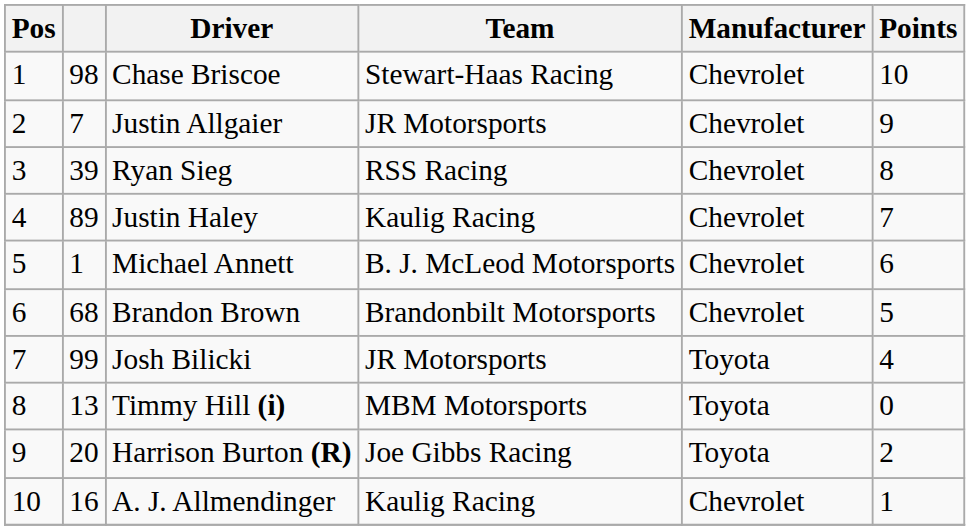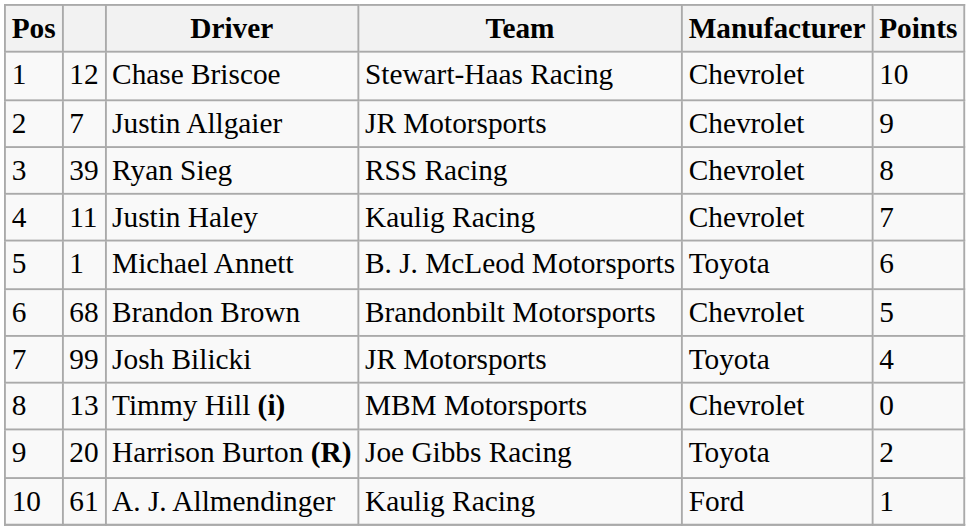Chase Briscoe | column 2: 98 -> 12
Justin Haley | column 2: 89 -> 11
Michael Annett | Manufacturer: Chevrolet -> Toyota
Timmy Hill (i) | Manufacturer: Toyota -> Chevrolet
A. J. Allmendinger | column 2: 16 -> 61
A. J. Allmendinger | Manufacturer: Chevrolet -> Ford
